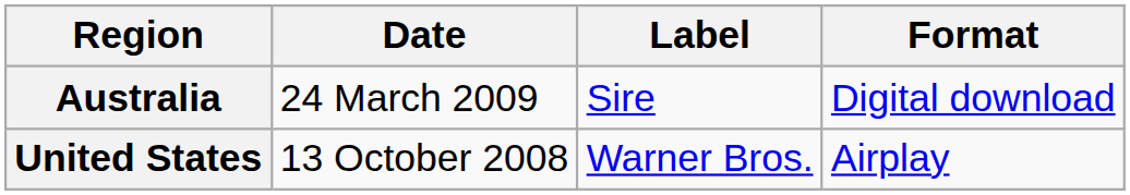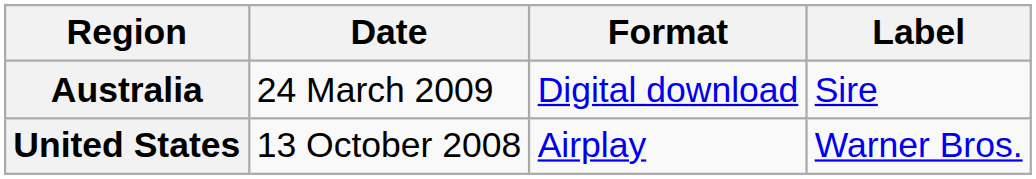columns swapped: Label <-> Format
